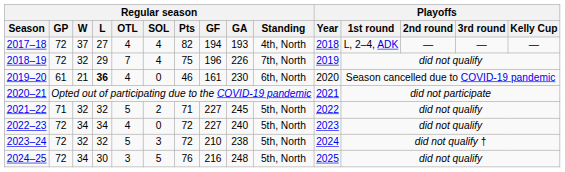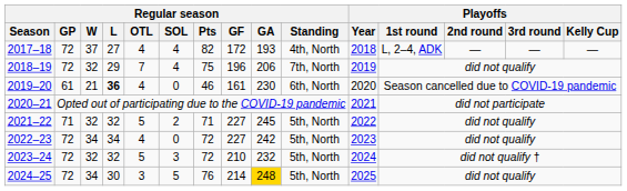2017–18 | Regular season / GF: 194 -> 172
2018–19 | Regular season / GA: 226 -> 206
2022–23 | Regular season / GA: 240 -> 242
2023–24 | Regular season / GA: 238 -> 232
2024–25 | Regular season / GF: 216 -> 214
2024–25 | Regular season / GA: no background -> gold background
